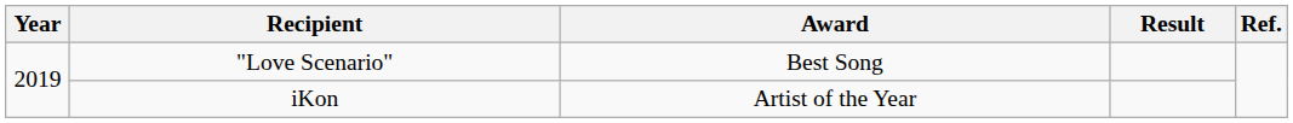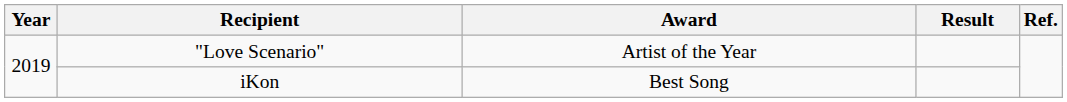"Love Scenario" | Award: Best Song -> Artist of the Year
iKon | Award: Artist of the Year -> Best Song
